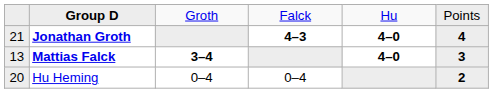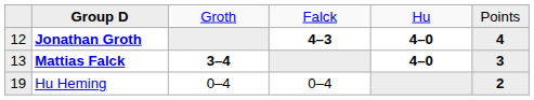Jonathan Groth | column 1: 21 -> 12
Hu Heming | column 1: 20 -> 19
